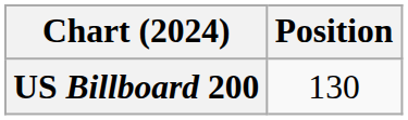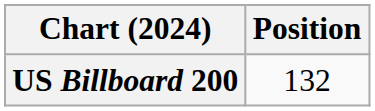US Billboard 200 | Position: 130 -> 132
